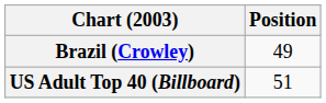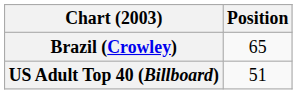Brazil (Crowley) | Position: 49 -> 65
